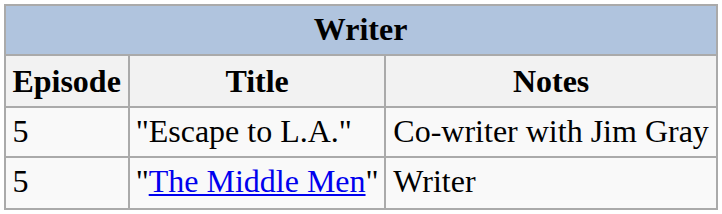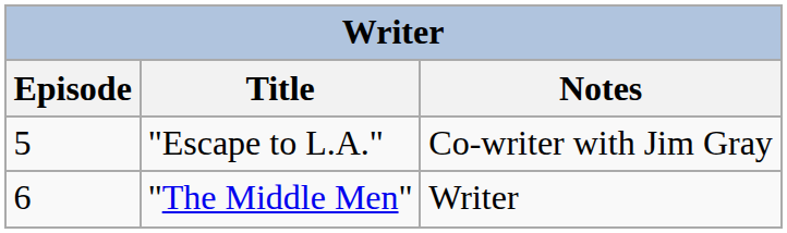"The Middle Men" | Episode: 5 -> 6
